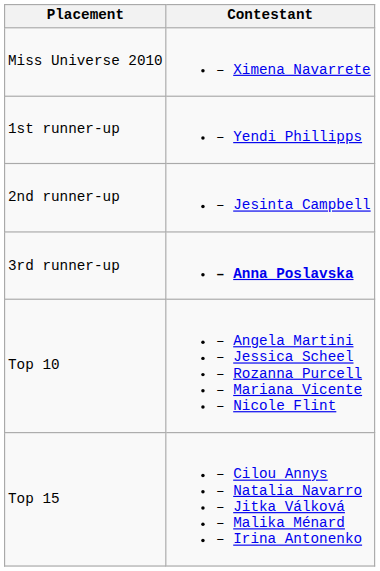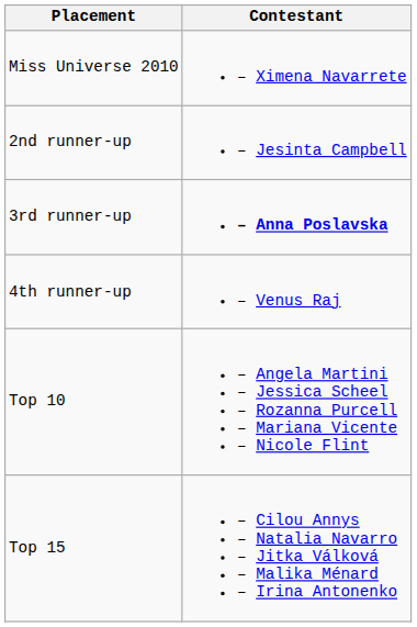- row: 1st runner-up | – Yendi Phillipps
+ row: 4th runner-up | – Venus Raj
